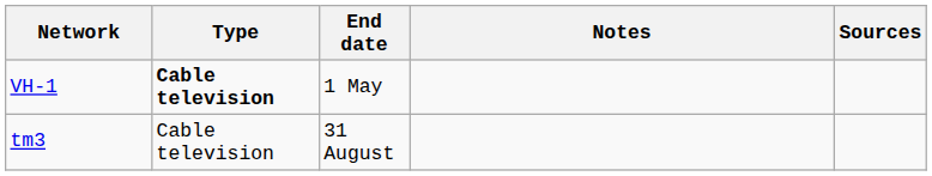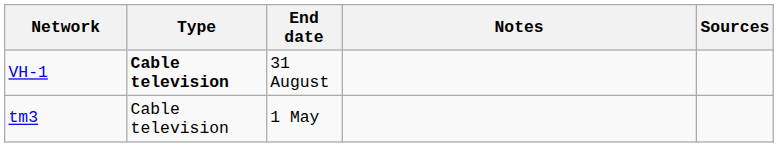VH-1 | End date: 1 May -> 31 August
tm3 | End date: 31 August -> 1 May
